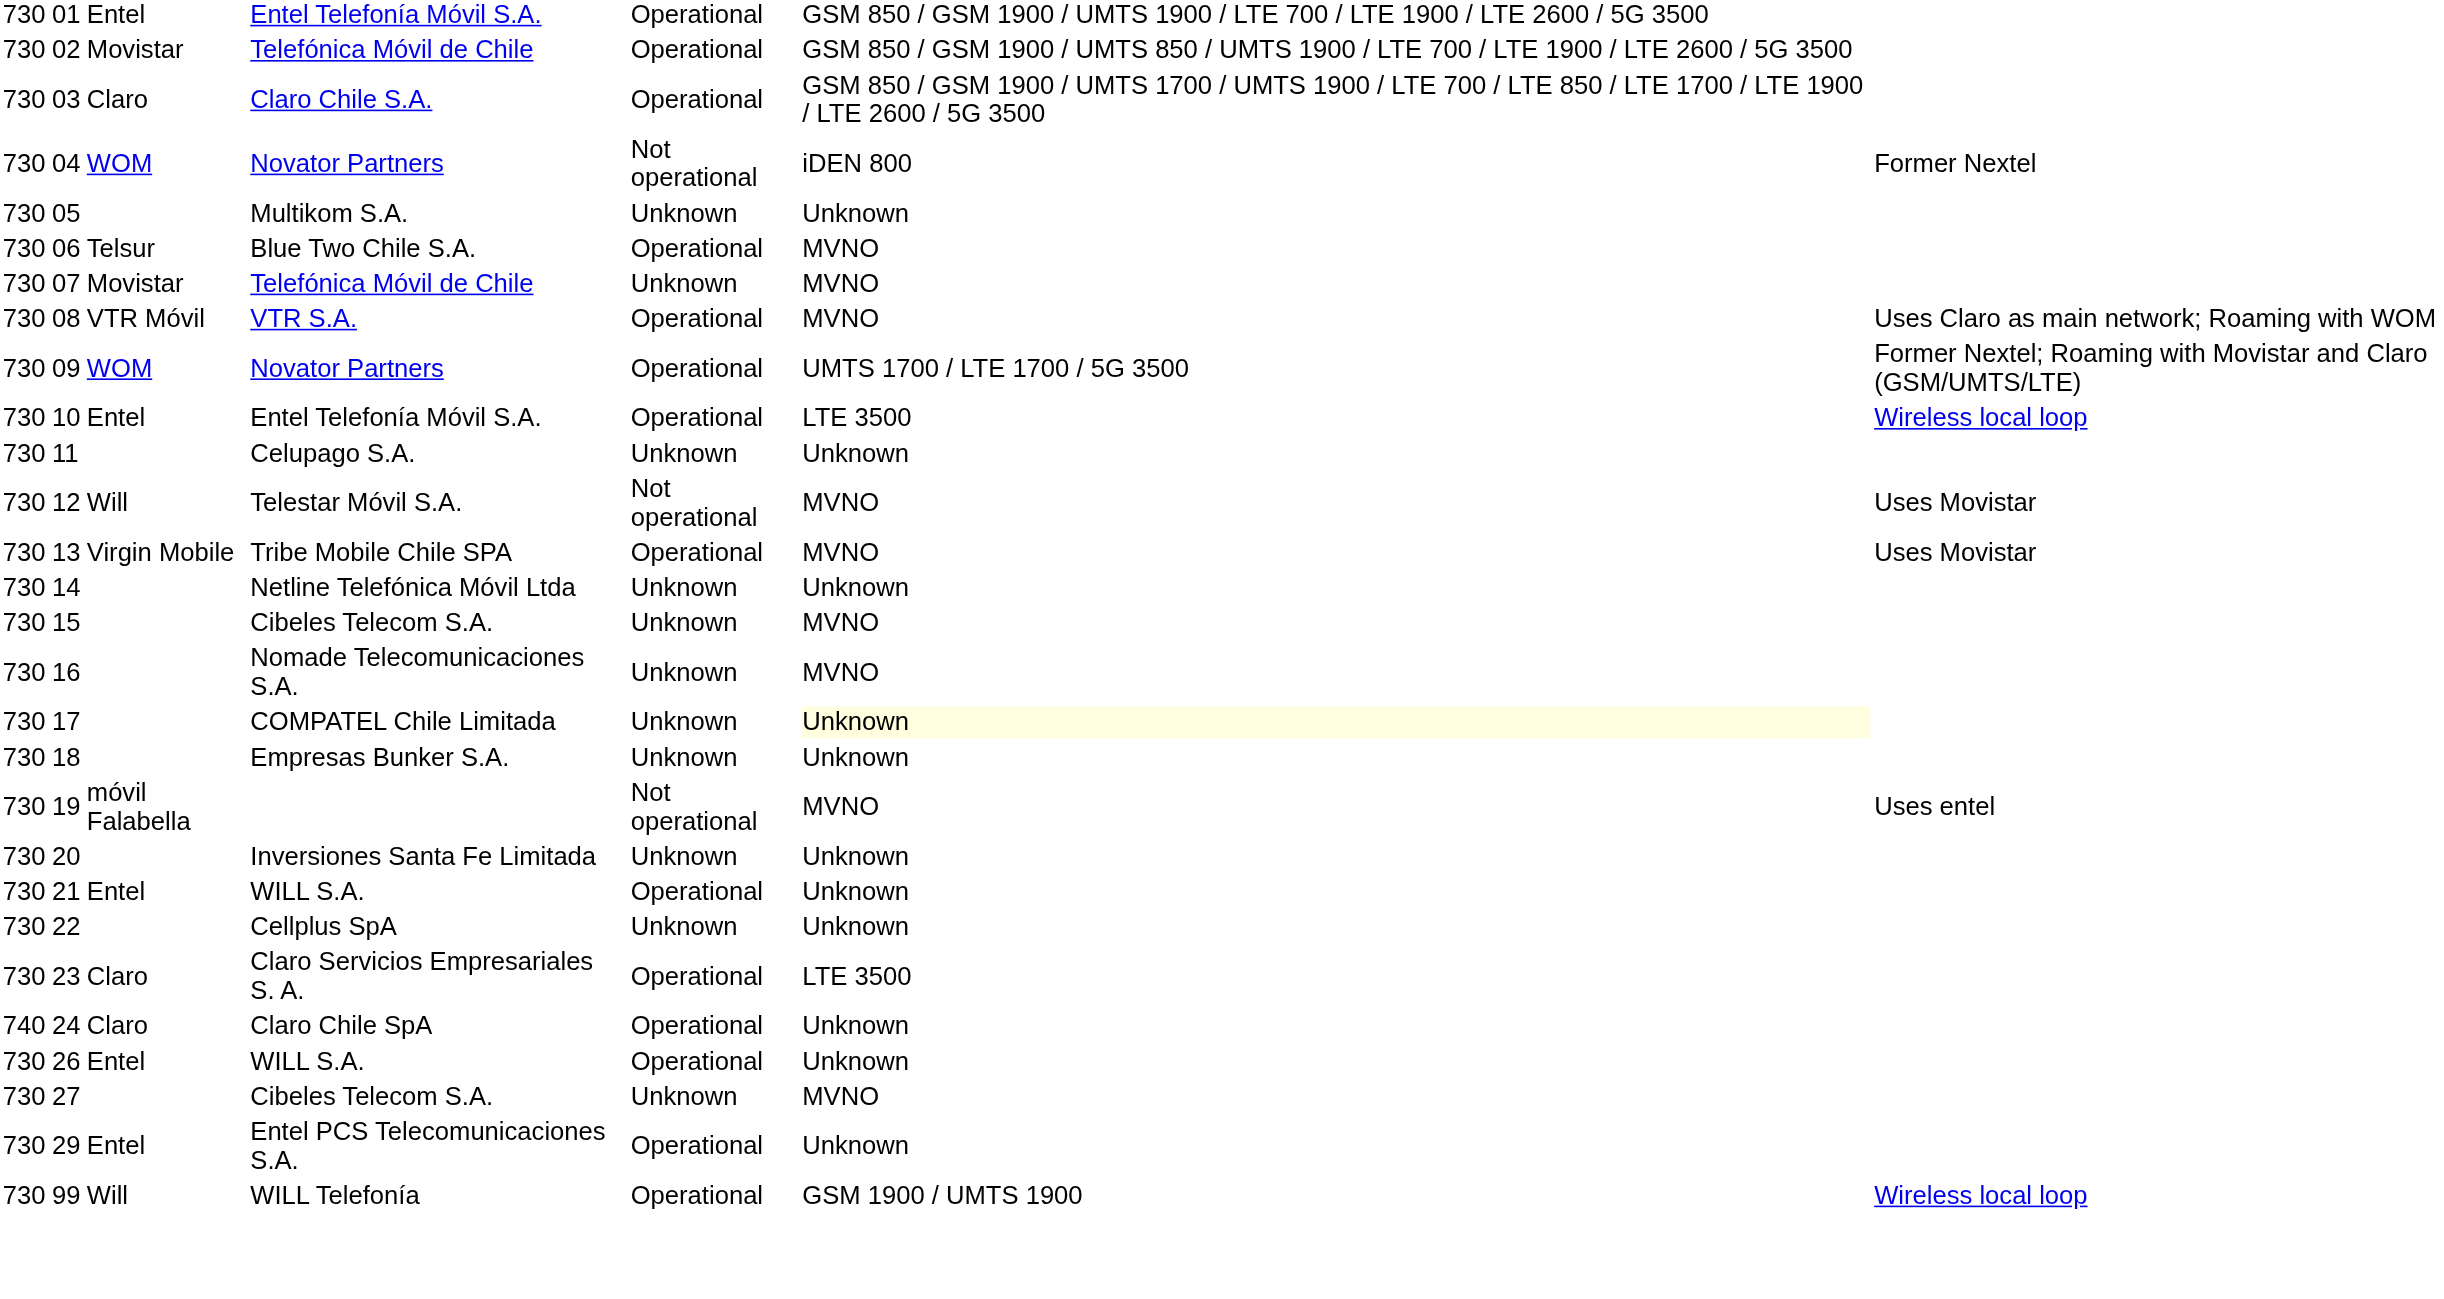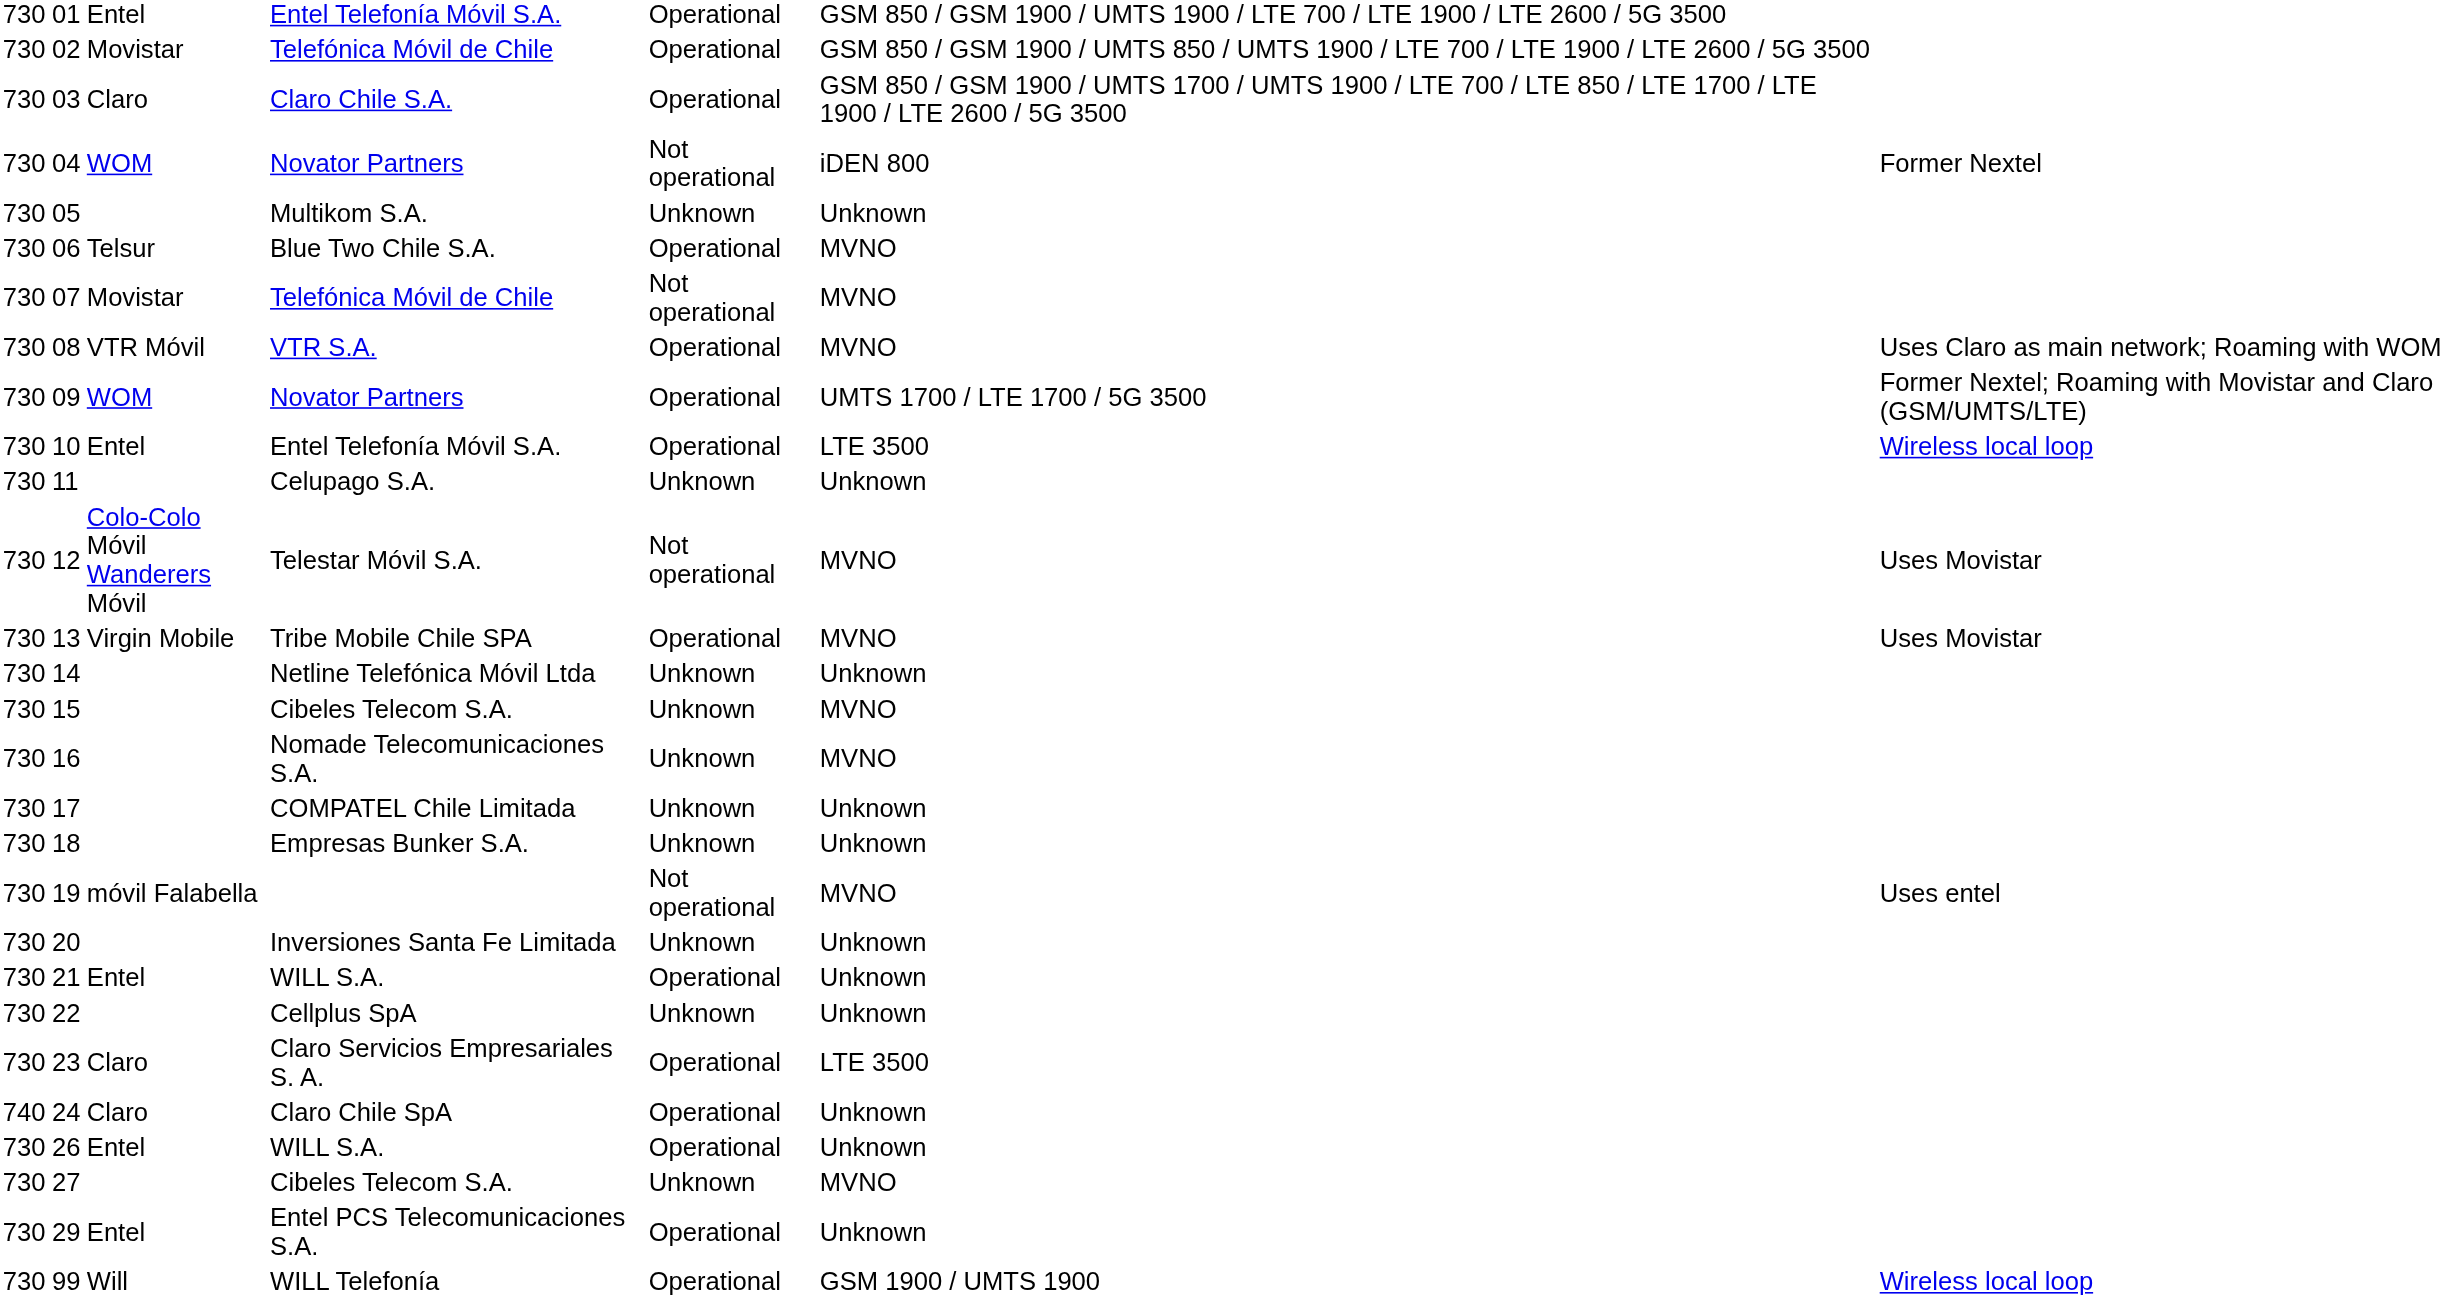07 | column 5: Unknown -> Not operational
12 | column 3: Will -> Colo-Colo Móvil Wanderers Móvil
17 | column 6: lightyellow background -> no background
